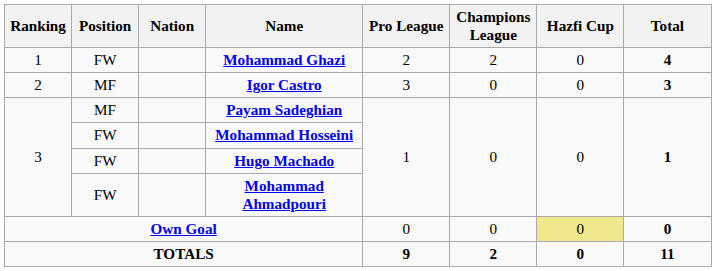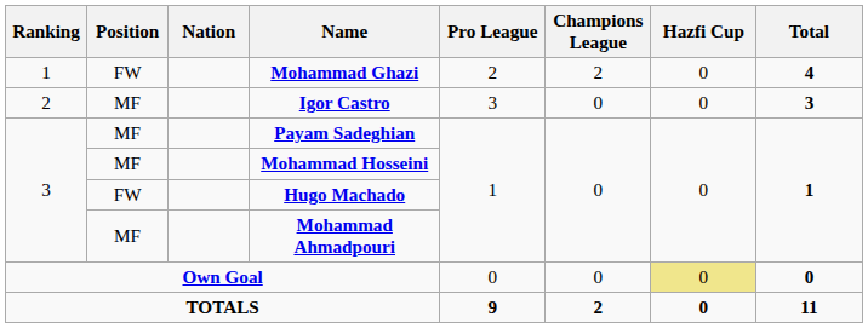Mohammad Hosseini | Position: FW -> MF
Mohammad Ahmadpouri | Position: FW -> MF
